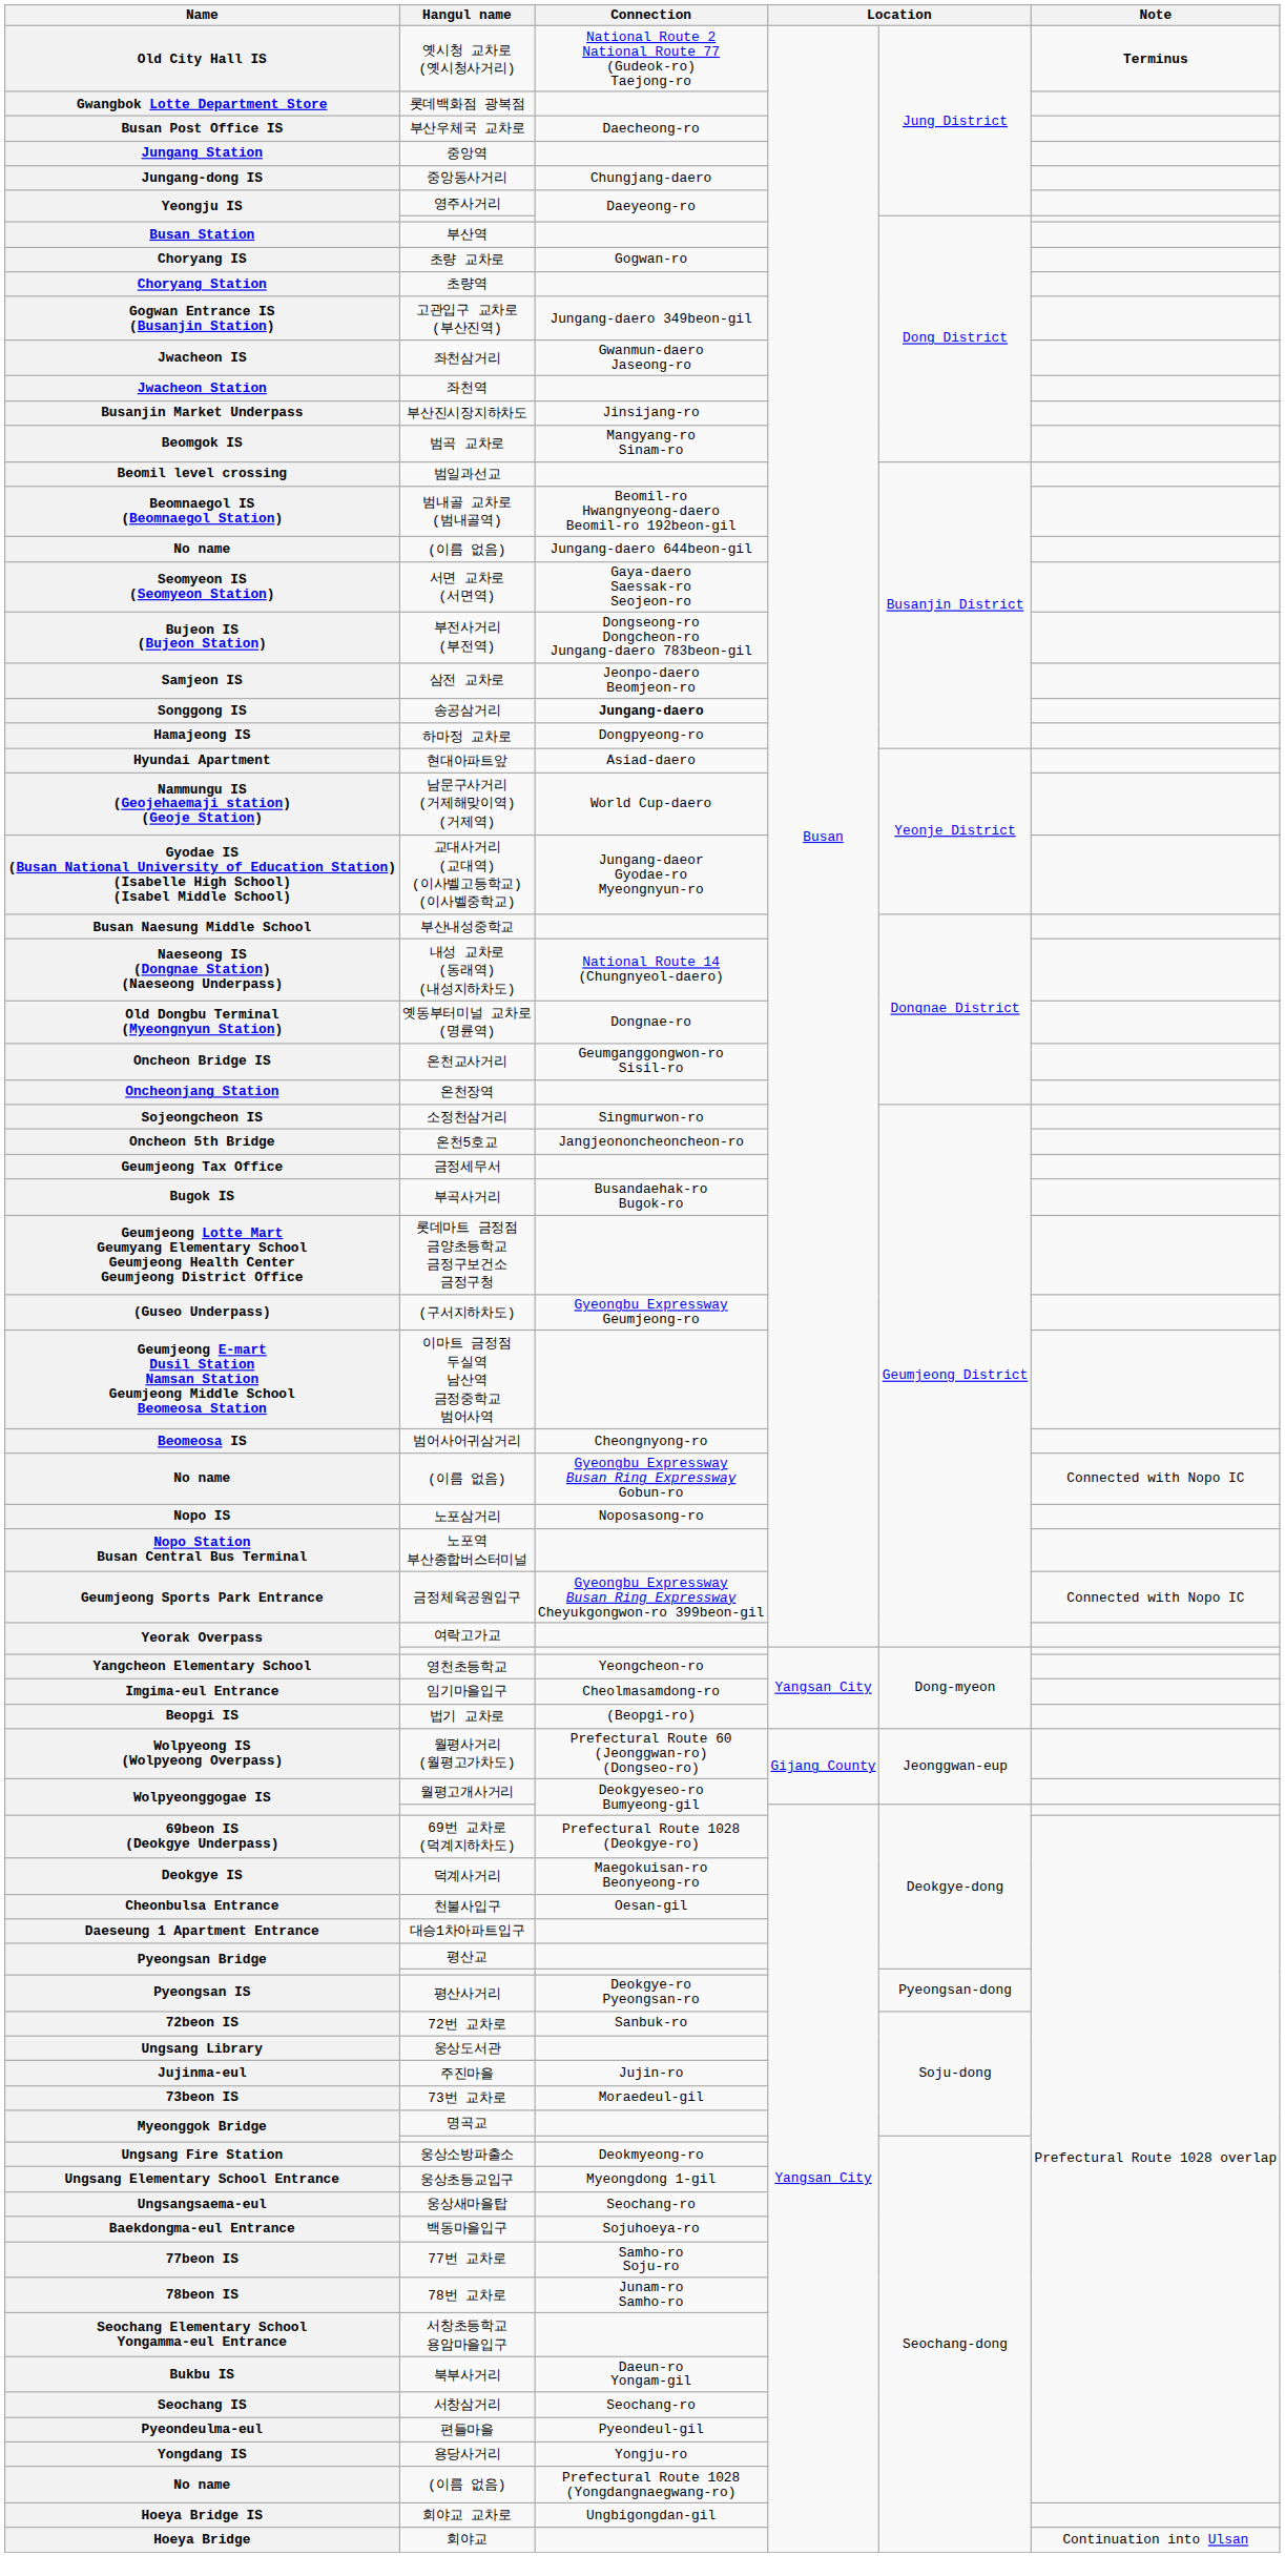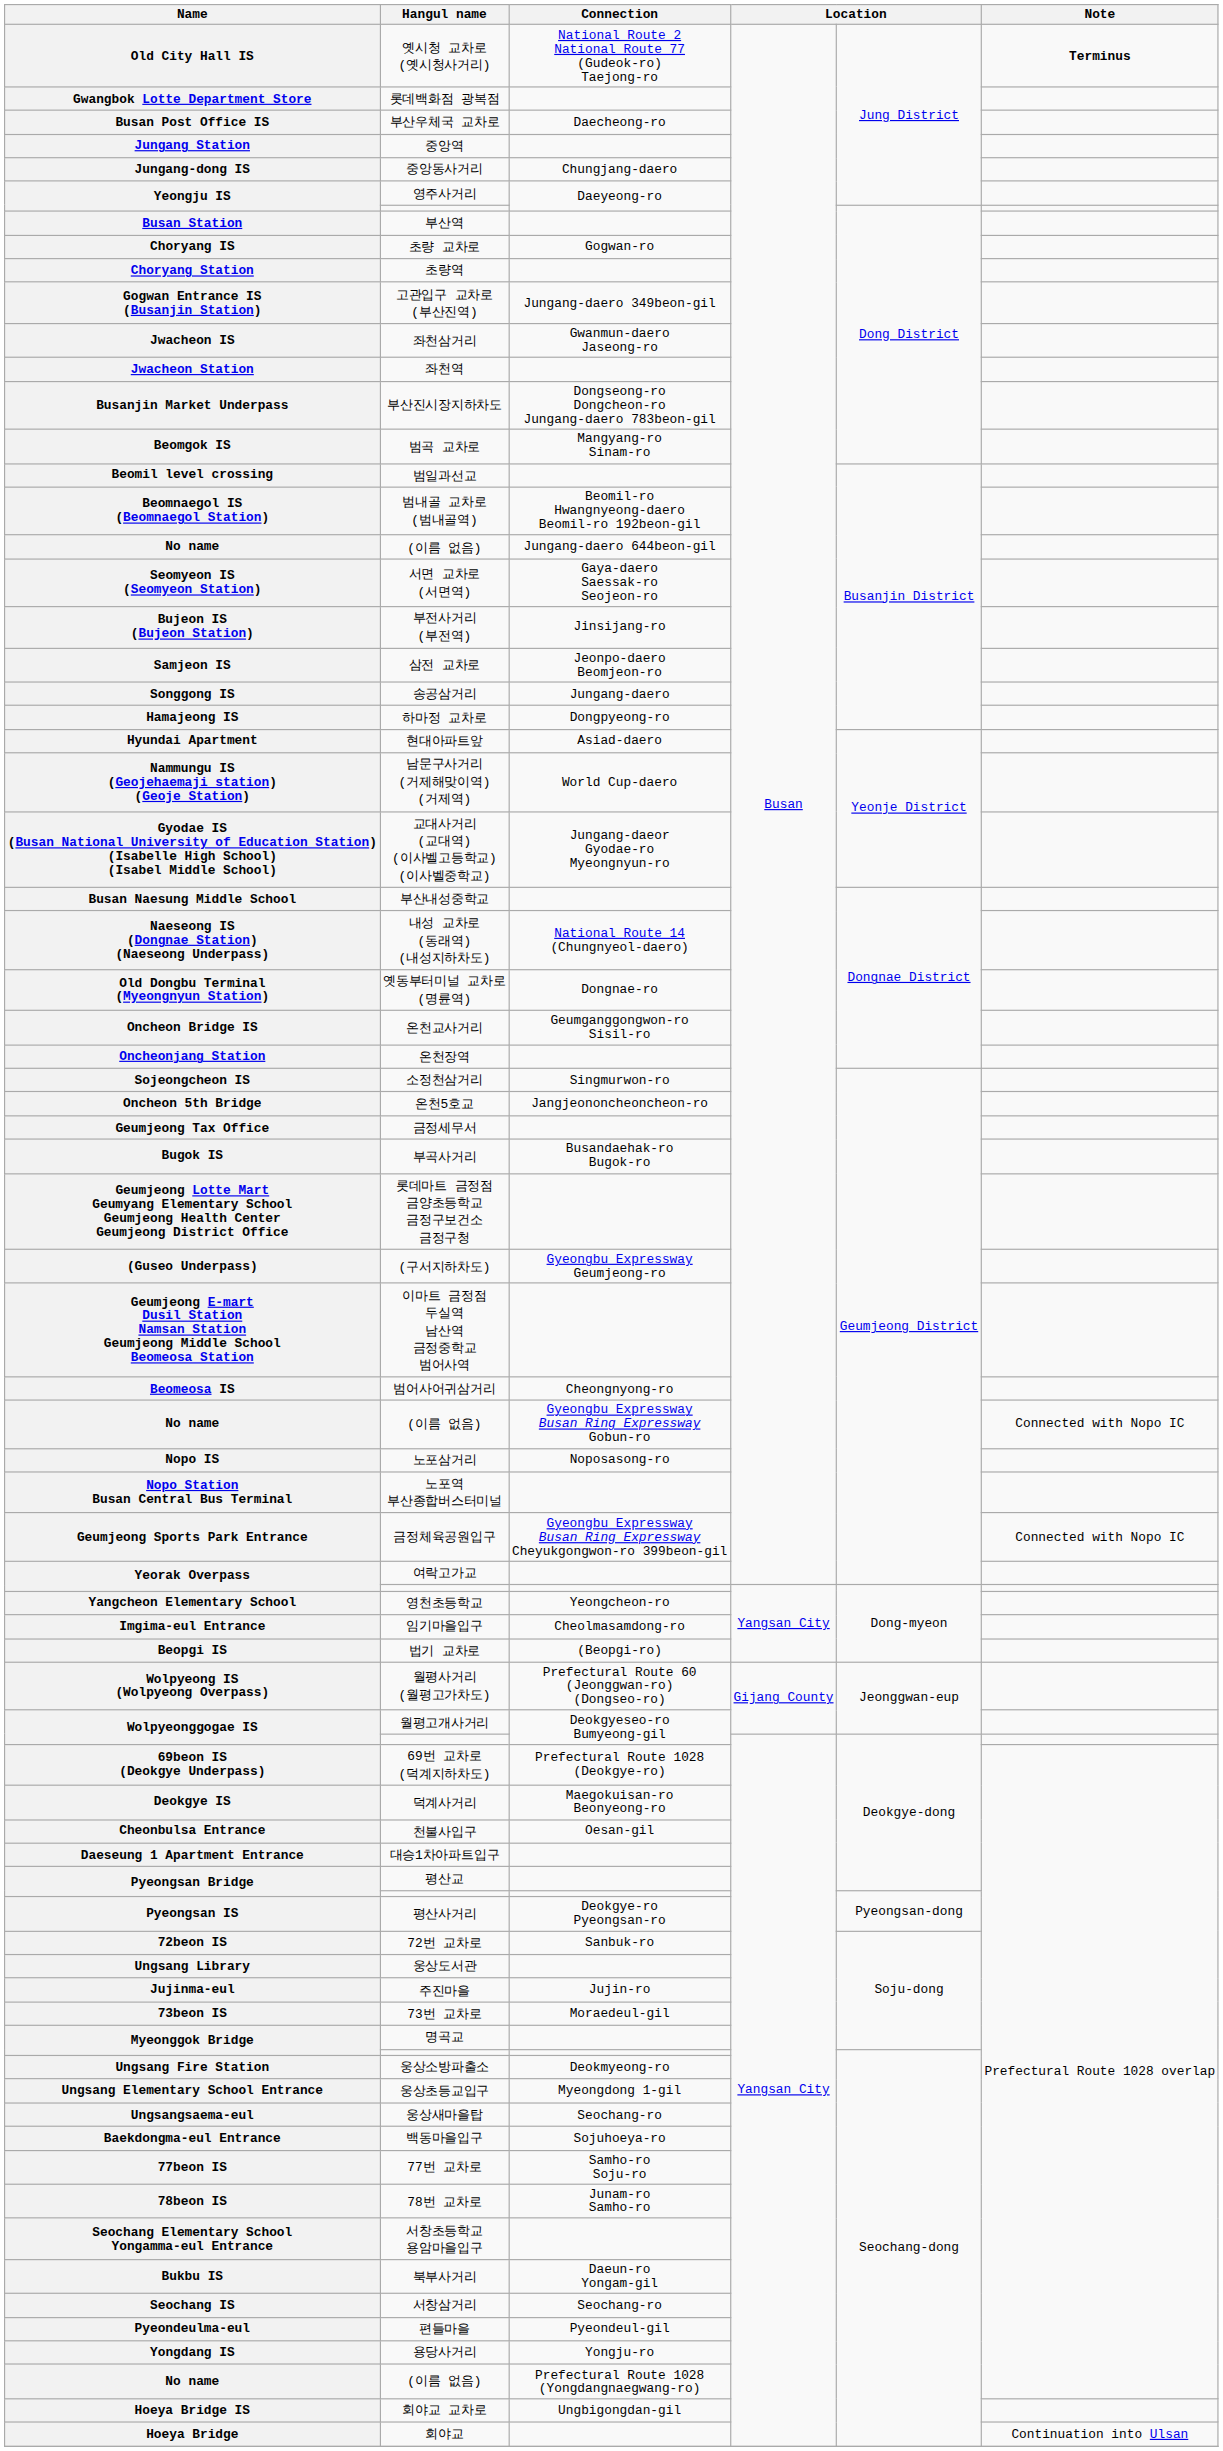부산진시장지하차도 | Connection: Jinsijang-ro -> Dongseong-ro Dongcheon-ro Jungang-daero 783beon-gil
부전사거리 (부전역) | Connection: Dongseong-ro Dongcheon-ro Jungang-daero 783beon-gil -> Jinsijang-ro
송공삼거리 | Connection: bold -> normal
